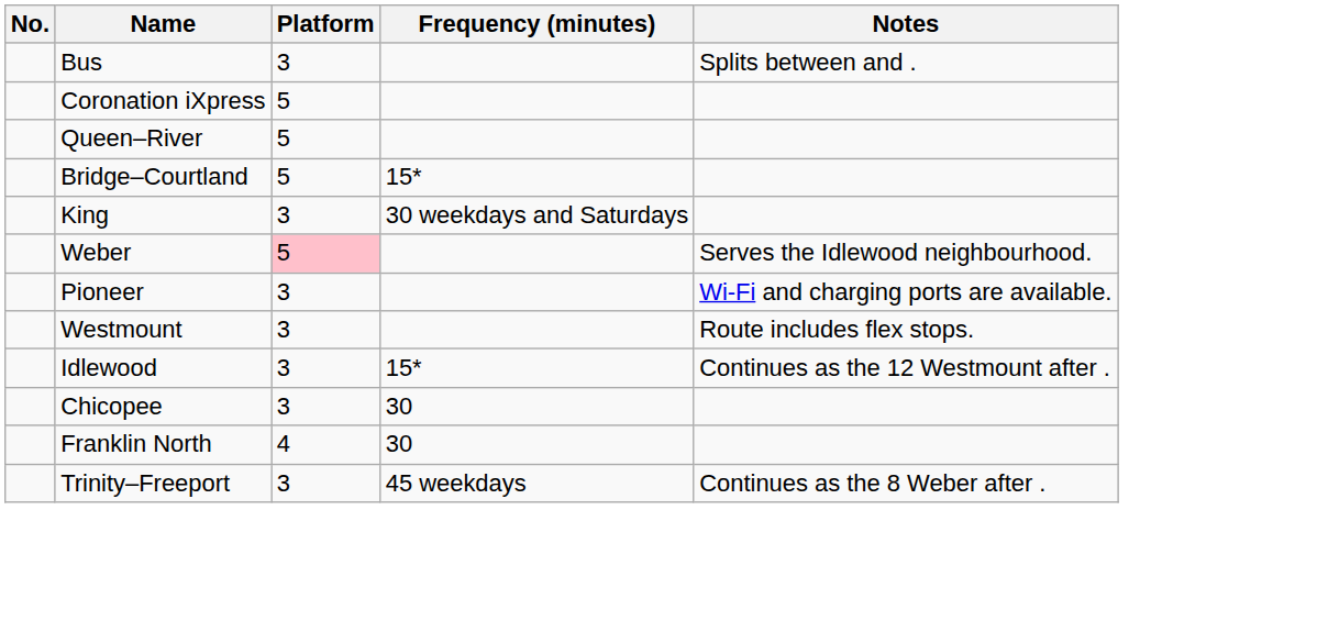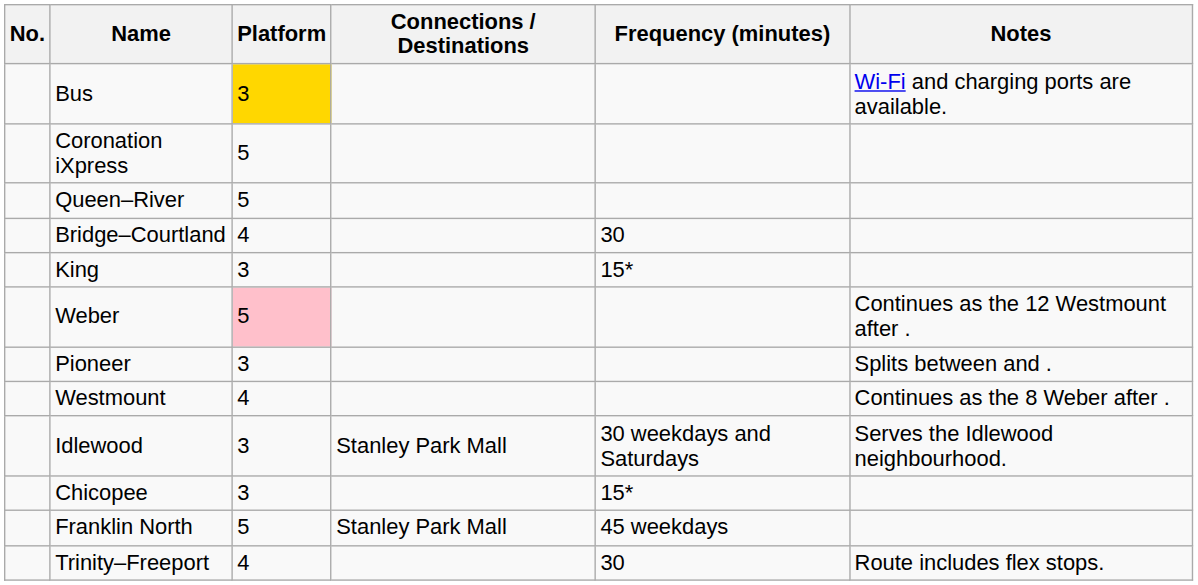+ column: Connections / Destinations | Stanley Park Mall | Stanley Park Mall
Bus | Platform: no background -> gold background
Bus | Notes: Splits between and . -> Wi-Fi and charging ports are available.
Bridge–Courtland | Platform: 5 -> 4
Bridge–Courtland | Frequency (minutes): 15* -> 30
King | Frequency (minutes): 30 weekdays and Saturdays -> 15*
Weber | Notes: Serves the Idlewood neighbourhood. -> Continues as the 12 Westmount after .
Pioneer | Notes: Wi-Fi and charging ports are available. -> Splits between and .
Westmount | Platform: 3 -> 4
Westmount | Notes: Route includes flex stops. -> Continues as the 8 Weber after .
Idlewood | Frequency (minutes): 15* -> 30 weekdays and Saturdays
Idlewood | Notes: Continues as the 12 Westmount after . -> Serves the Idlewood neighbourhood.
Chicopee | Frequency (minutes): 30 -> 15*
Franklin North | Platform: 4 -> 5
Franklin North | Frequency (minutes): 30 -> 45 weekdays
Trinity–Freeport | Platform: 3 -> 4
Trinity–Freeport | Frequency (minutes): 45 weekdays -> 30
Trinity–Freeport | Notes: Continues as the 8 Weber after . -> Route includes flex stops.
